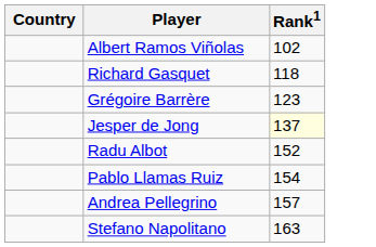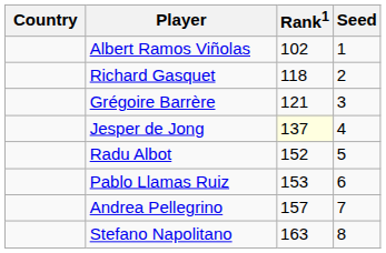+ column: Seed | 1 | 2 | 3 | 4 | 5 | 6 | 7 | 8
Grégoire Barrère | Rank1: 123 -> 121
Pablo Llamas Ruiz | Rank1: 154 -> 153
